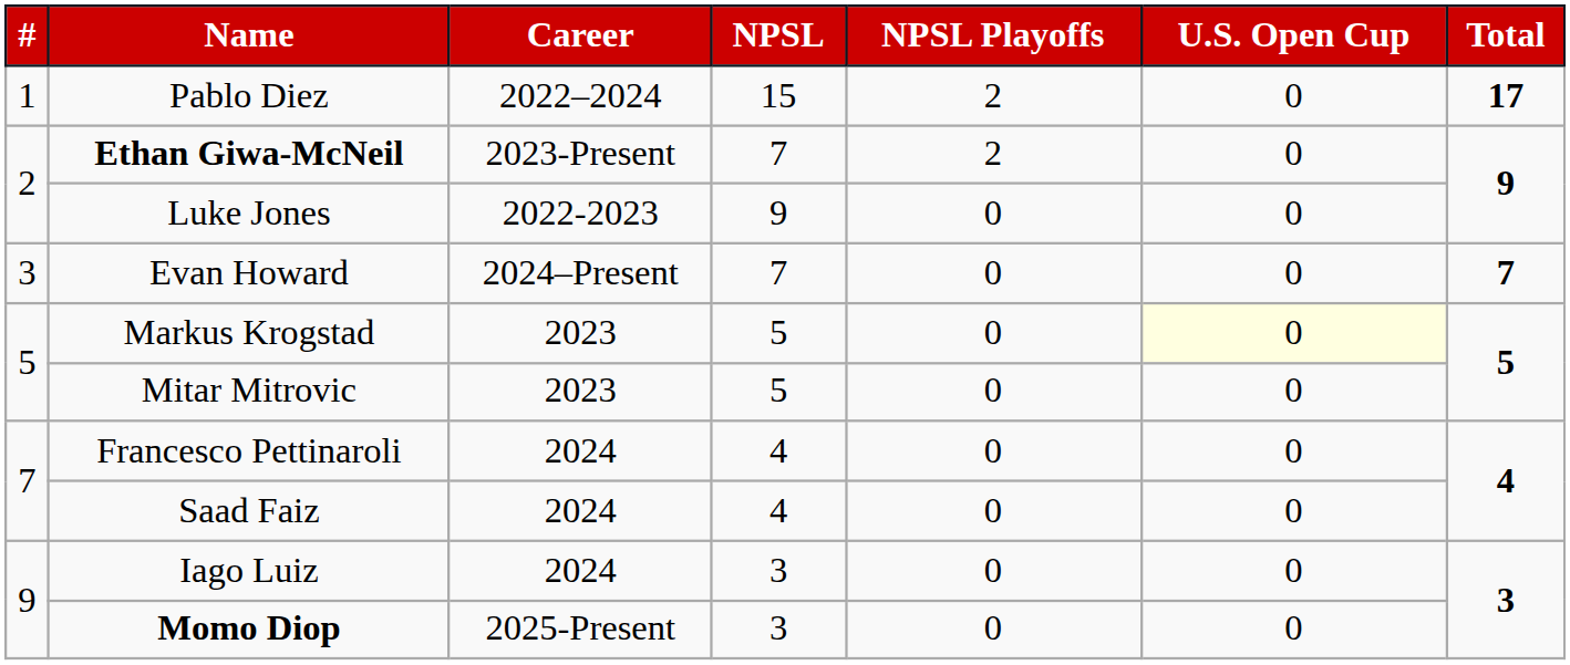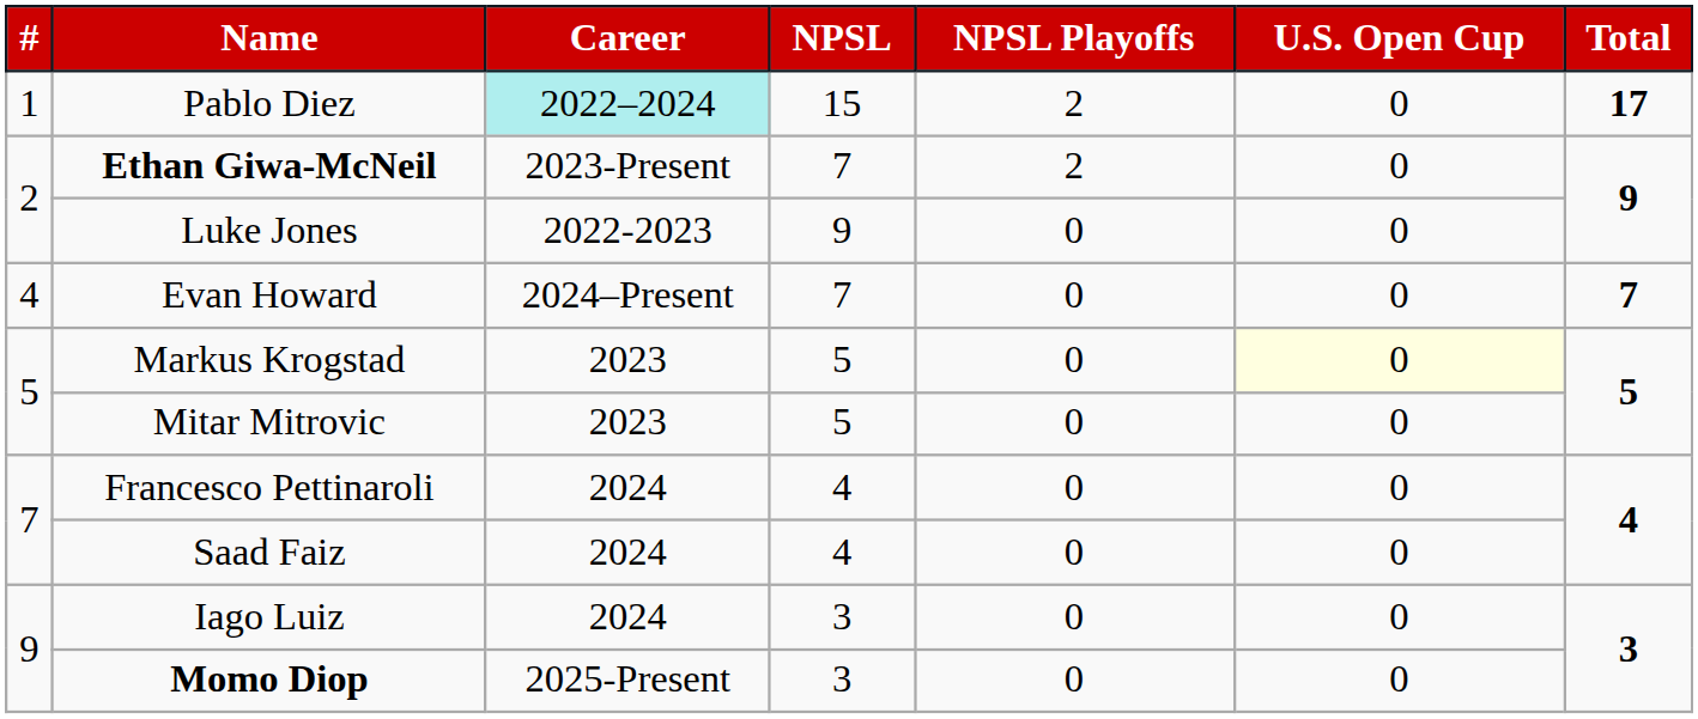Pablo Diez | Career: no background -> paleturquoise background
Evan Howard | #: 3 -> 4
